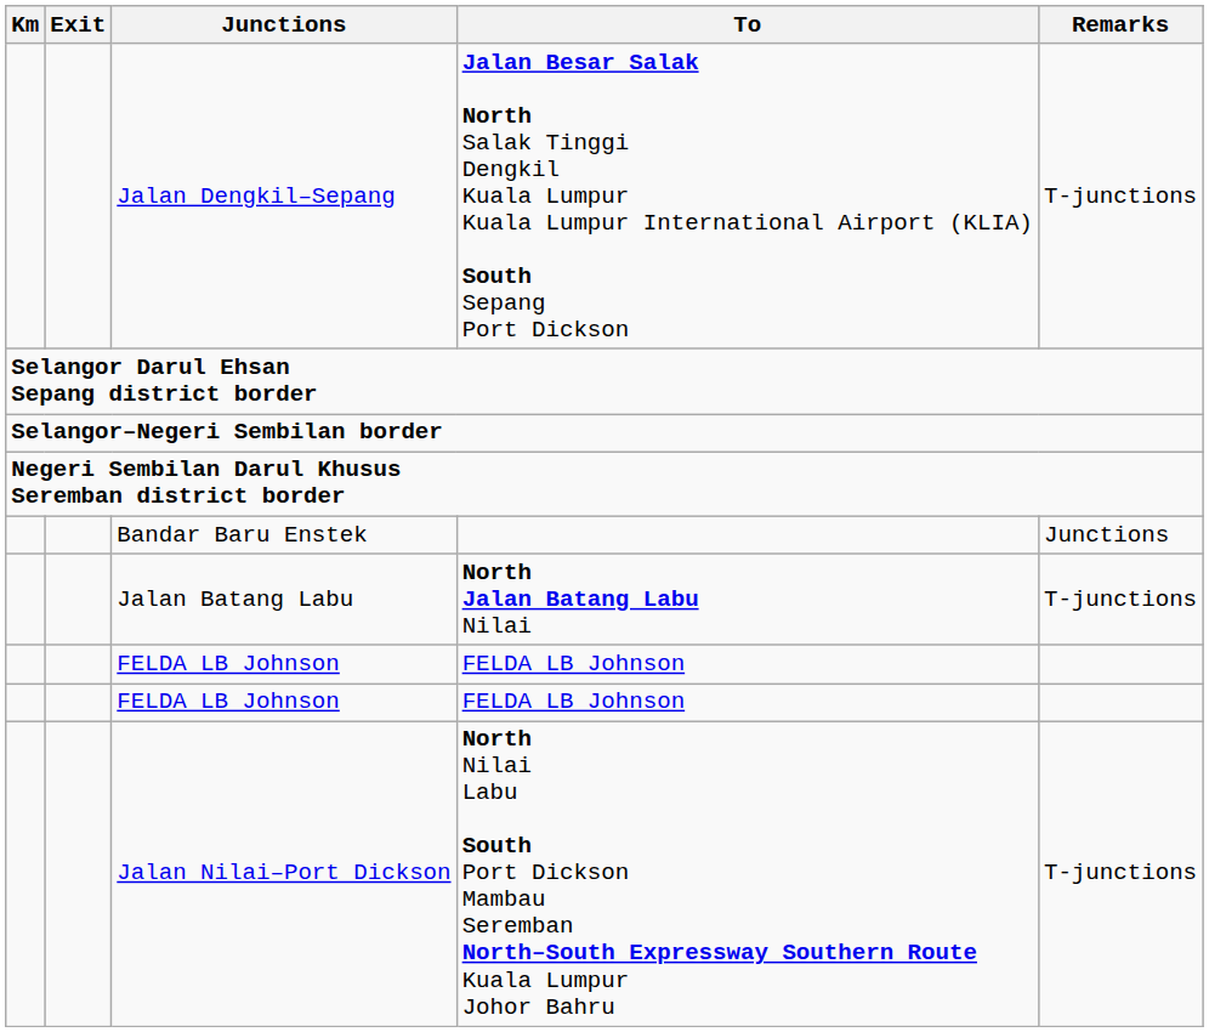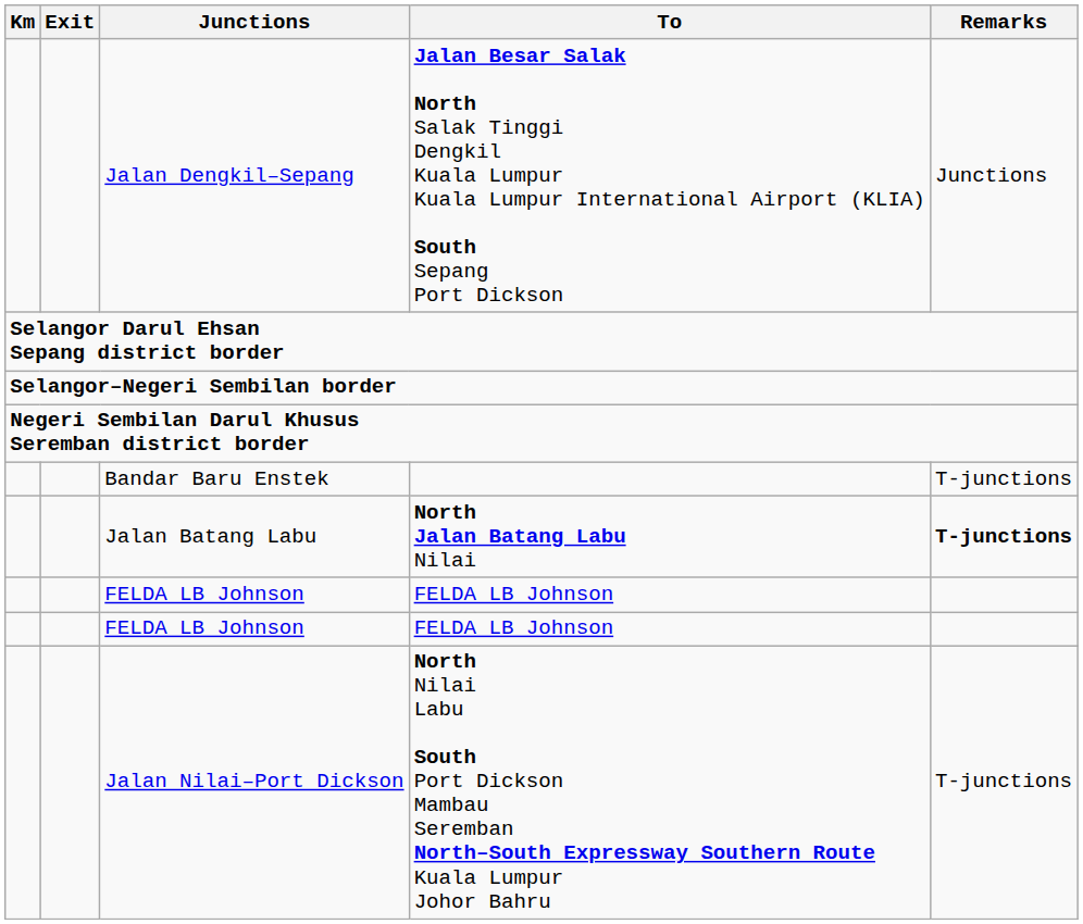Jalan Dengkil–Sepang | Remarks: T-junctions -> Junctions
Bandar Baru Enstek | Remarks: Junctions -> T-junctions
Jalan Batang Labu | Remarks: normal -> bold
